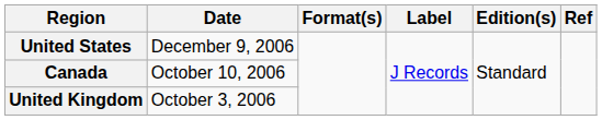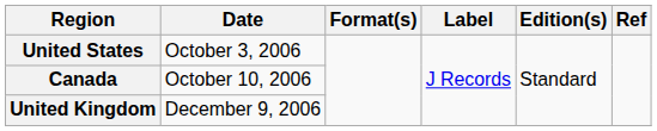United States | Date: December 9, 2006 -> October 3, 2006
United Kingdom | Date: October 3, 2006 -> December 9, 2006
